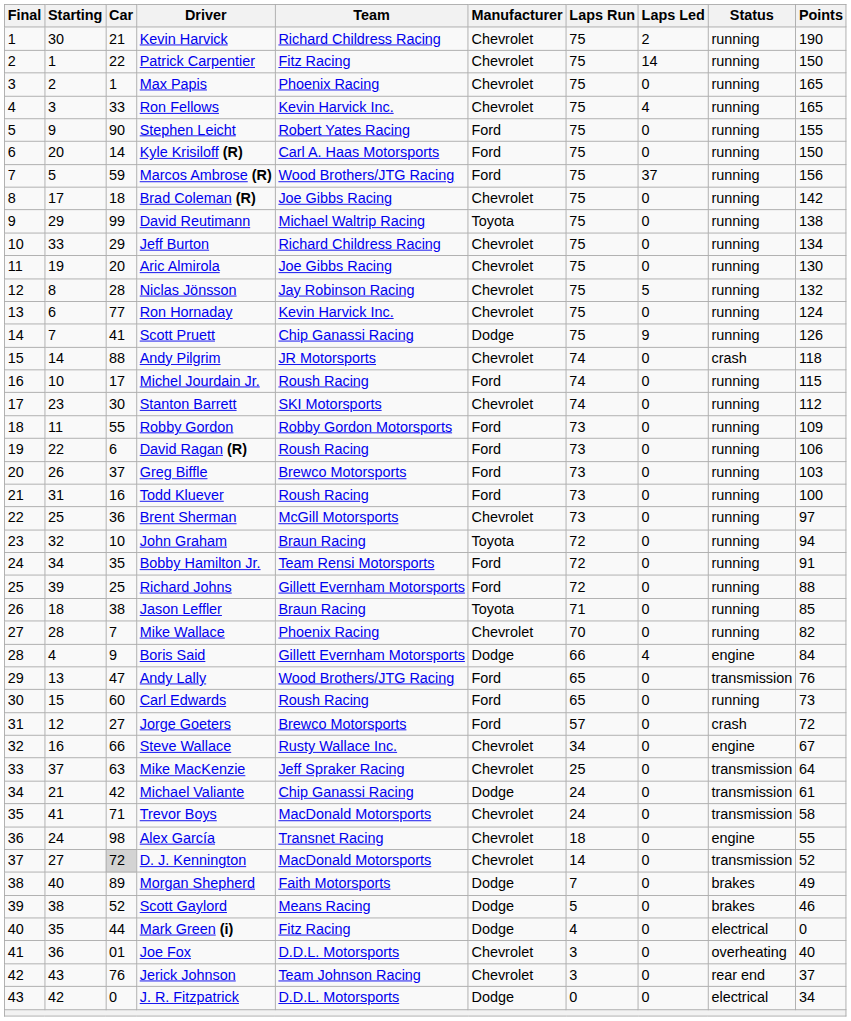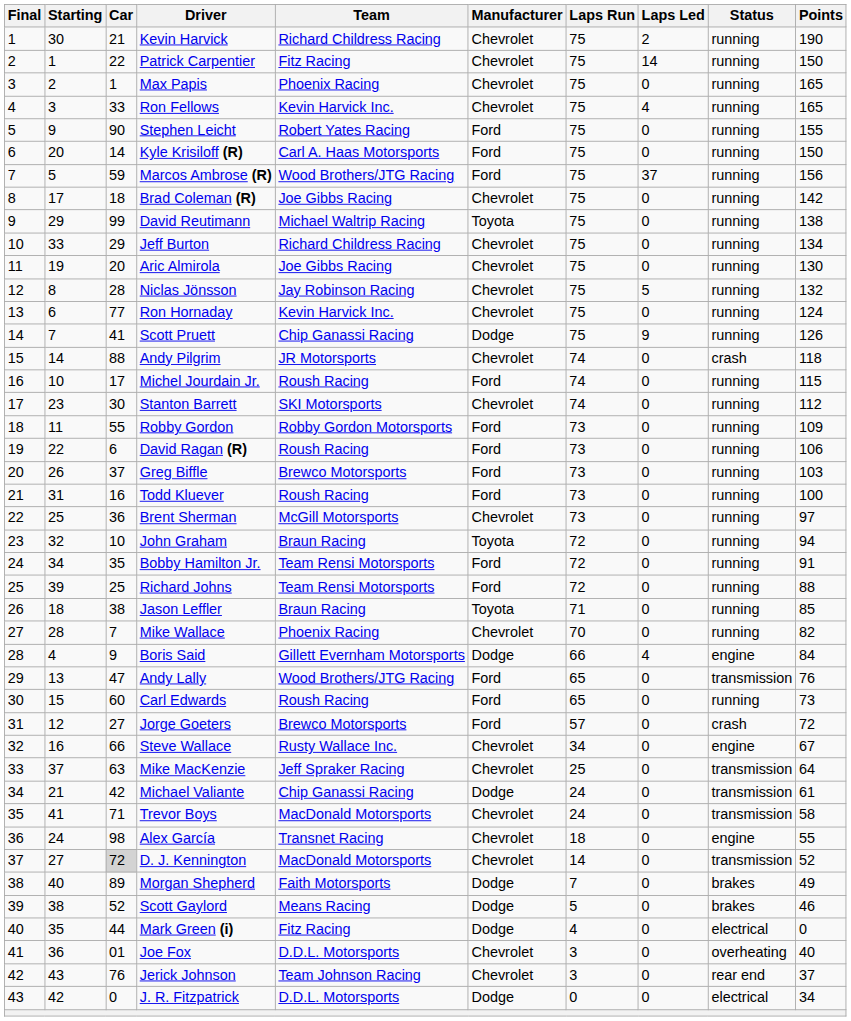Richard Johns | Team: Gillett Evernham Motorsports -> Team Rensi Motorsports
